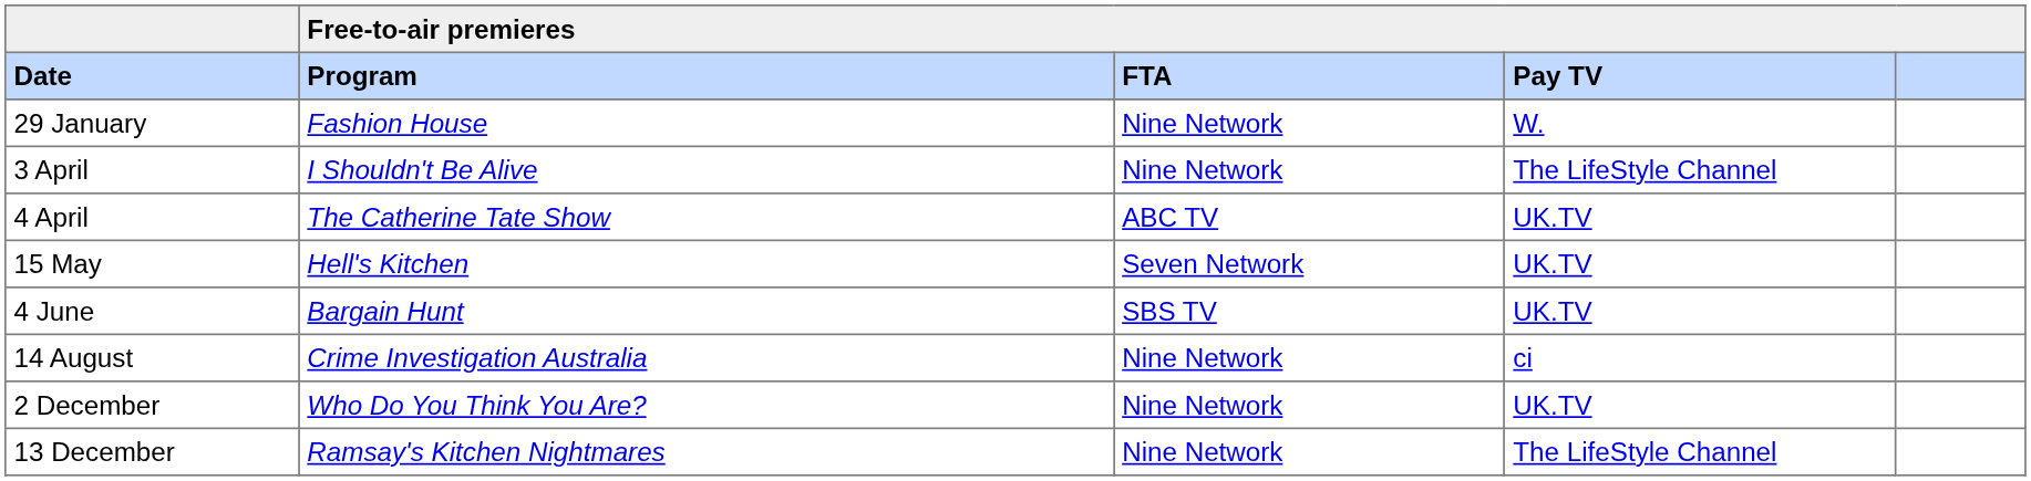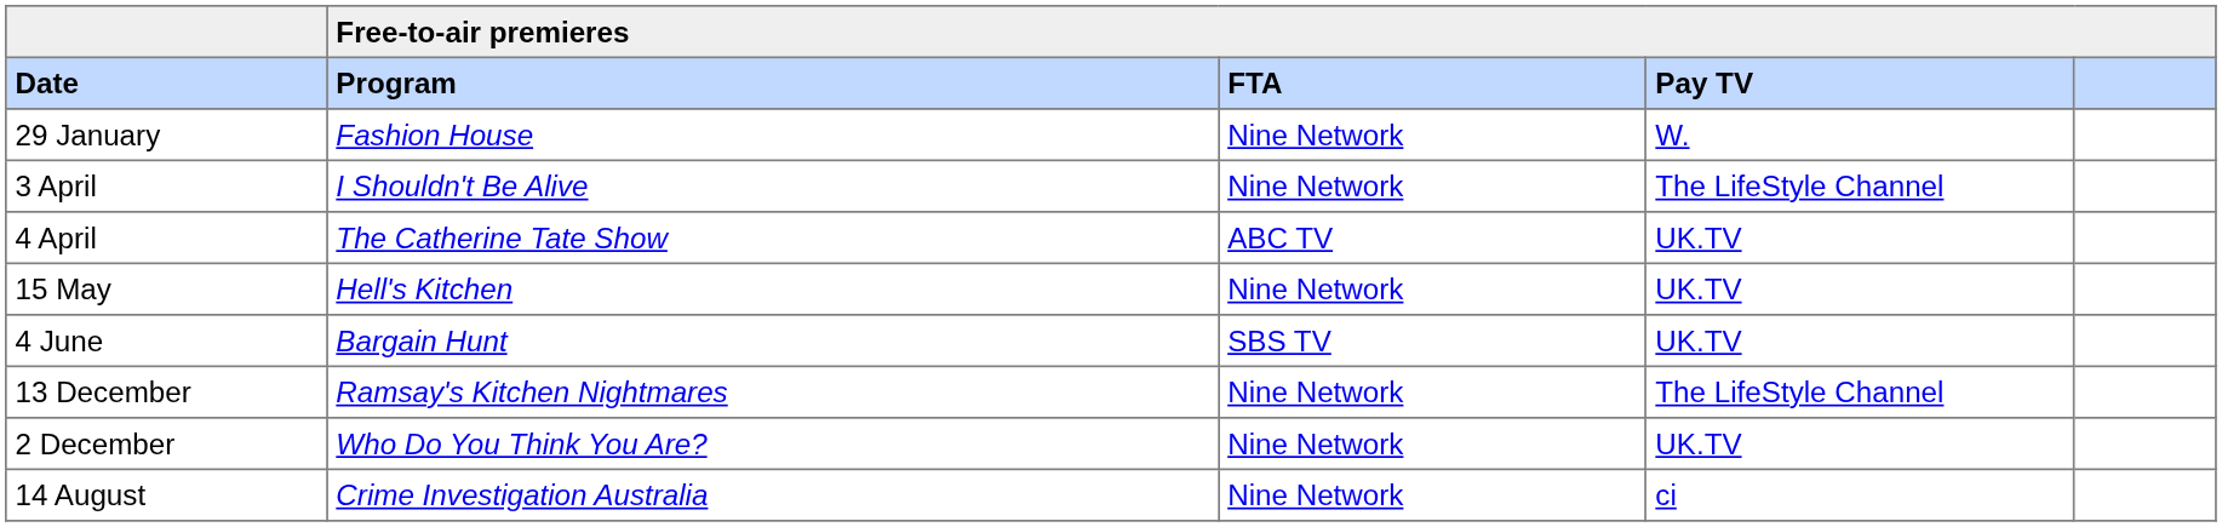15 May | Free-to-air premieres / FTA: Seven Network -> Nine Network
rows swapped: 14 August <-> 13 December
